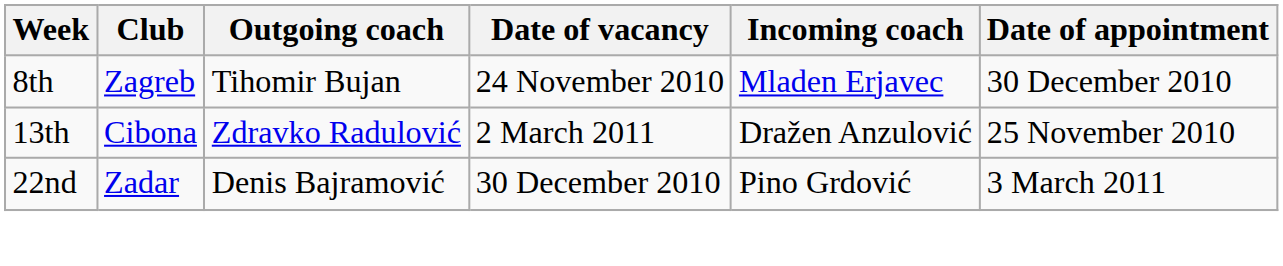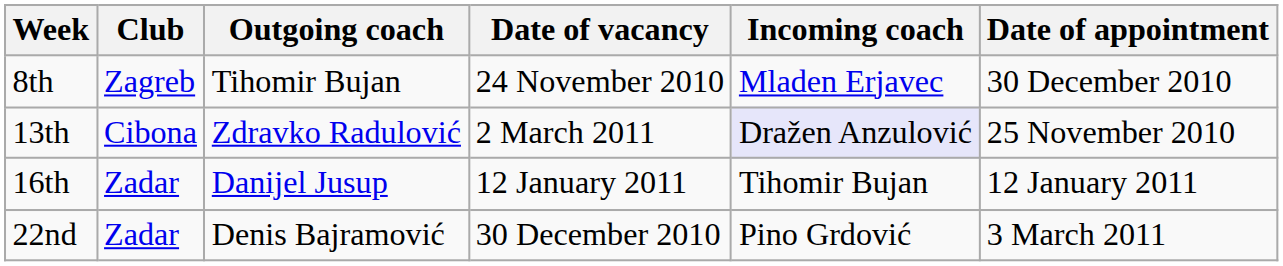13th | Incoming coach: no background -> lavender background
+ row: 16th | Zadar | Danijel Jusup | 12 January 2011 | Tihomir Bujan | 12 January 2011
